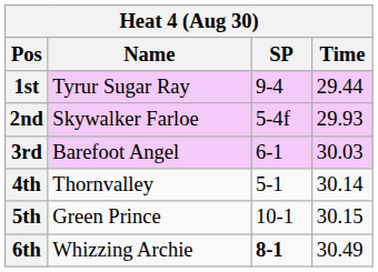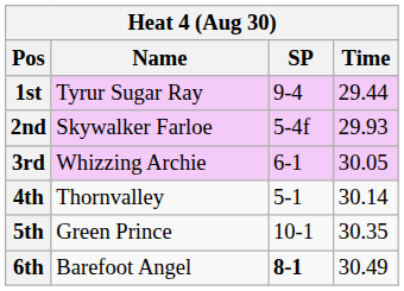3rd | Name: Barefoot Angel -> Whizzing Archie
3rd | Time: 30.03 -> 30.05
5th | Time: 30.15 -> 30.35
6th | Name: Whizzing Archie -> Barefoot Angel
